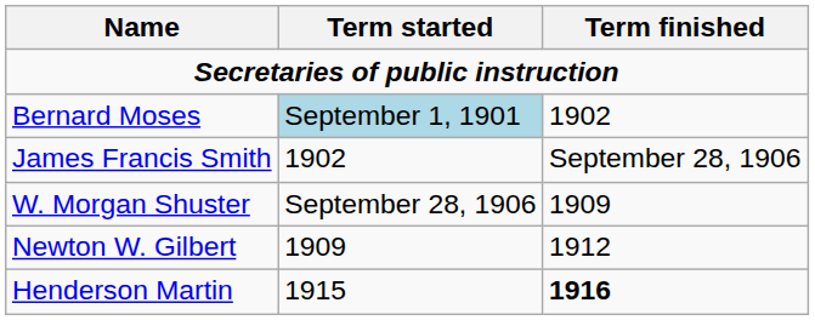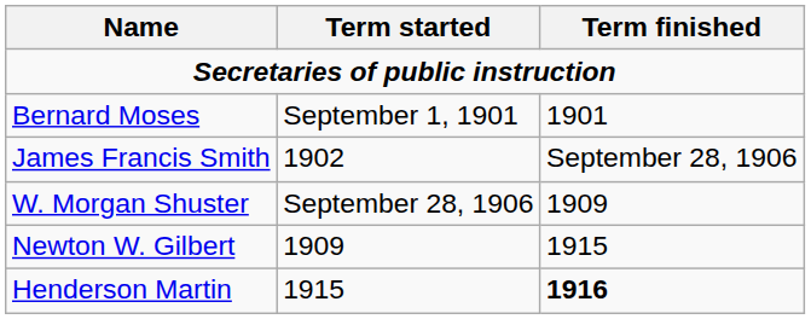Bernard Moses | Term started: lightblue background -> no background
Bernard Moses | Term finished: 1902 -> 1901
Newton W. Gilbert | Term finished: 1912 -> 1915
